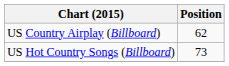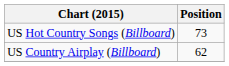rows swapped: US Country Airplay (Billboard) <-> US Hot Country Songs (Billboard)
